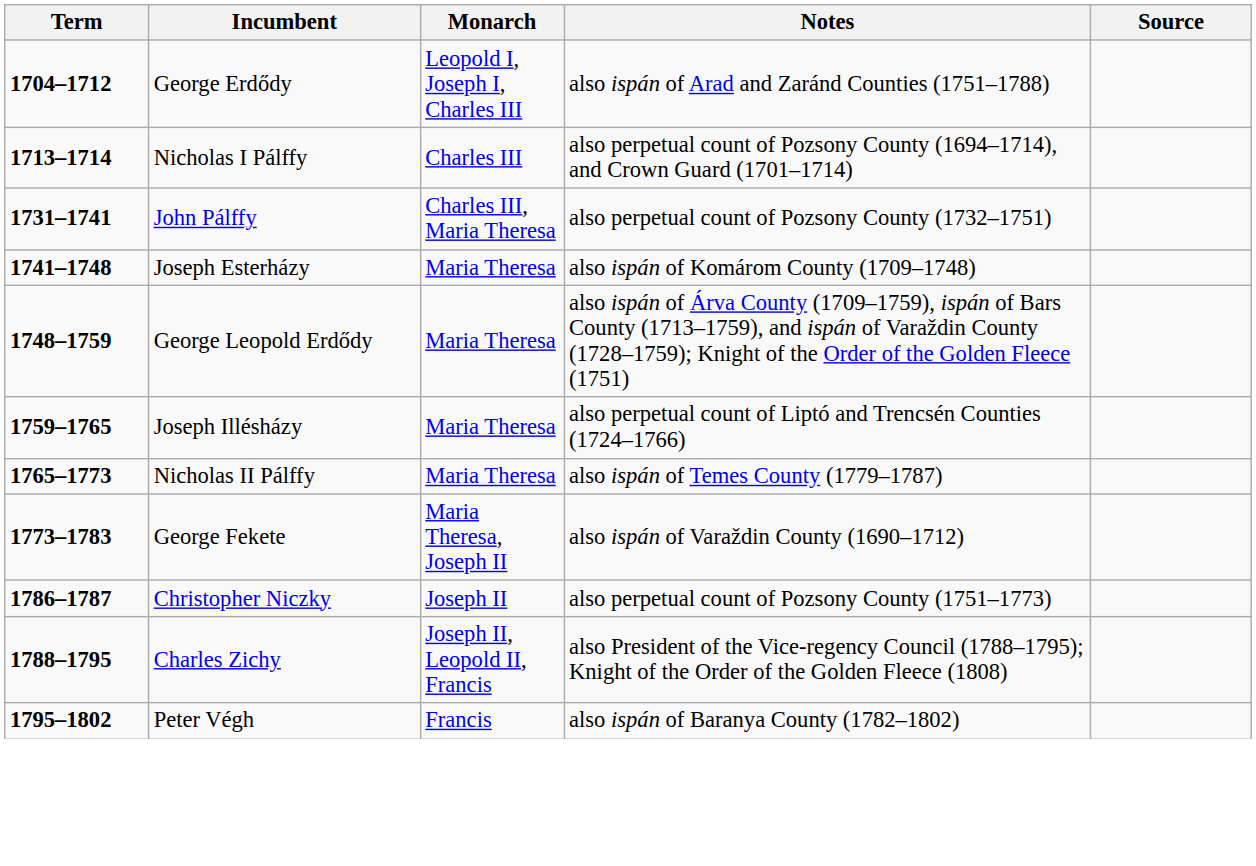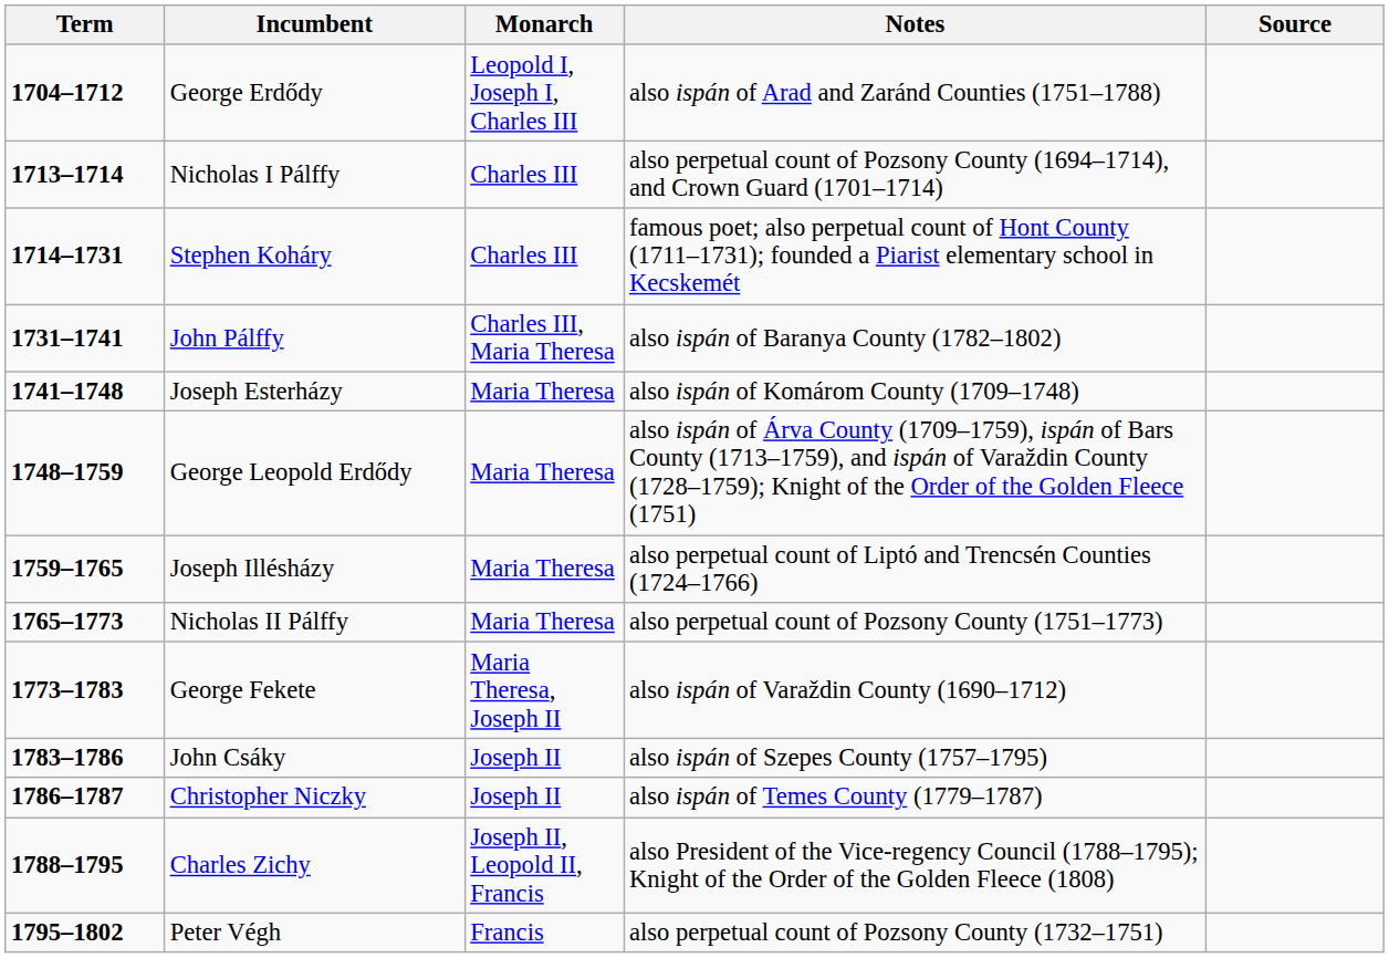+ row: 1714–1731 | Stephen Koháry | Charles III | famous poet; also perpetual count of Hont County (1711–1731); founded a Piarist elementary school in Kecskemét
John Pálffy | Notes: also perpetual count of Pozsony County (1732–1751) -> also ispán of Baranya County (1782–1802)
Nicholas II Pálffy | Notes: also ispán of Temes County (1779–1787) -> also perpetual count of Pozsony County (1751–1773)
+ row: 1783–1786 | John Csáky | Joseph II | also ispán of Szepes County (1757–1795)
Christopher Niczky | Notes: also perpetual count of Pozsony County (1751–1773) -> also ispán of Temes County (1779–1787)
Peter Végh | Notes: also ispán of Baranya County (1782–1802) -> also perpetual count of Pozsony County (1732–1751)
